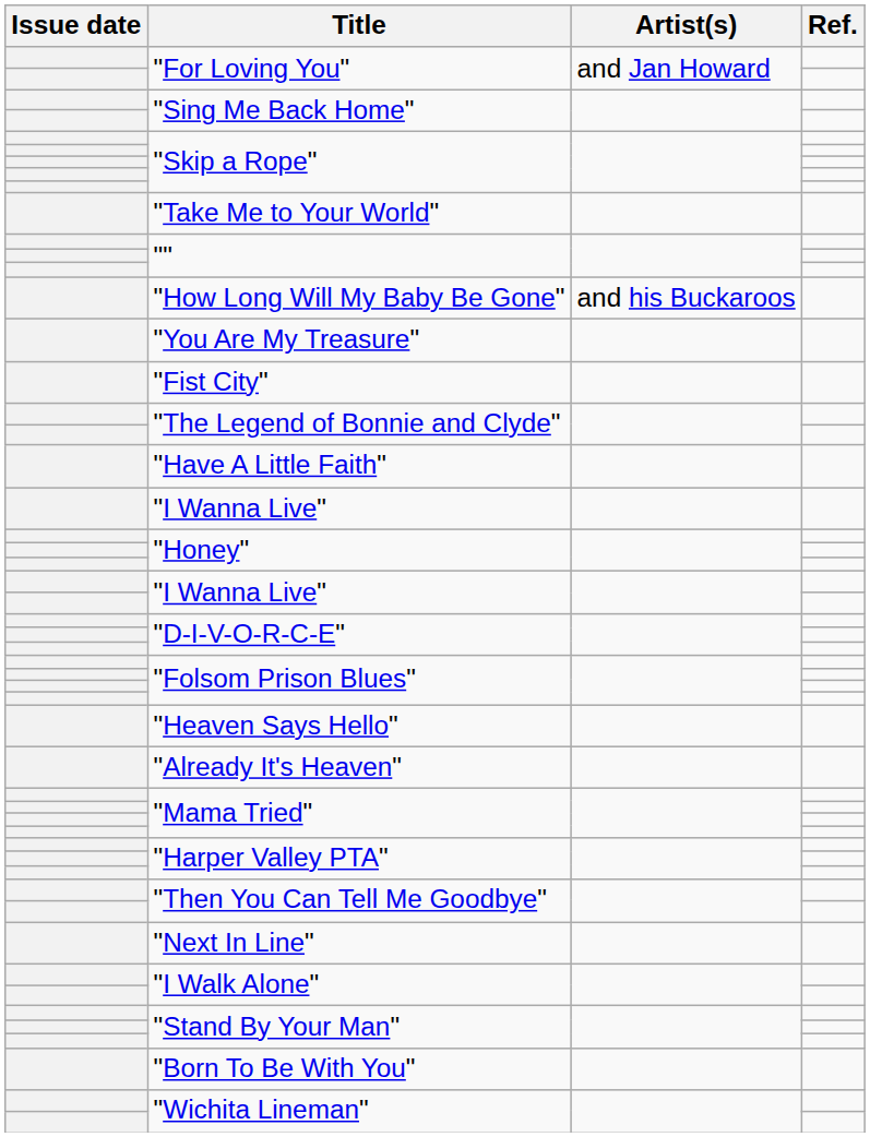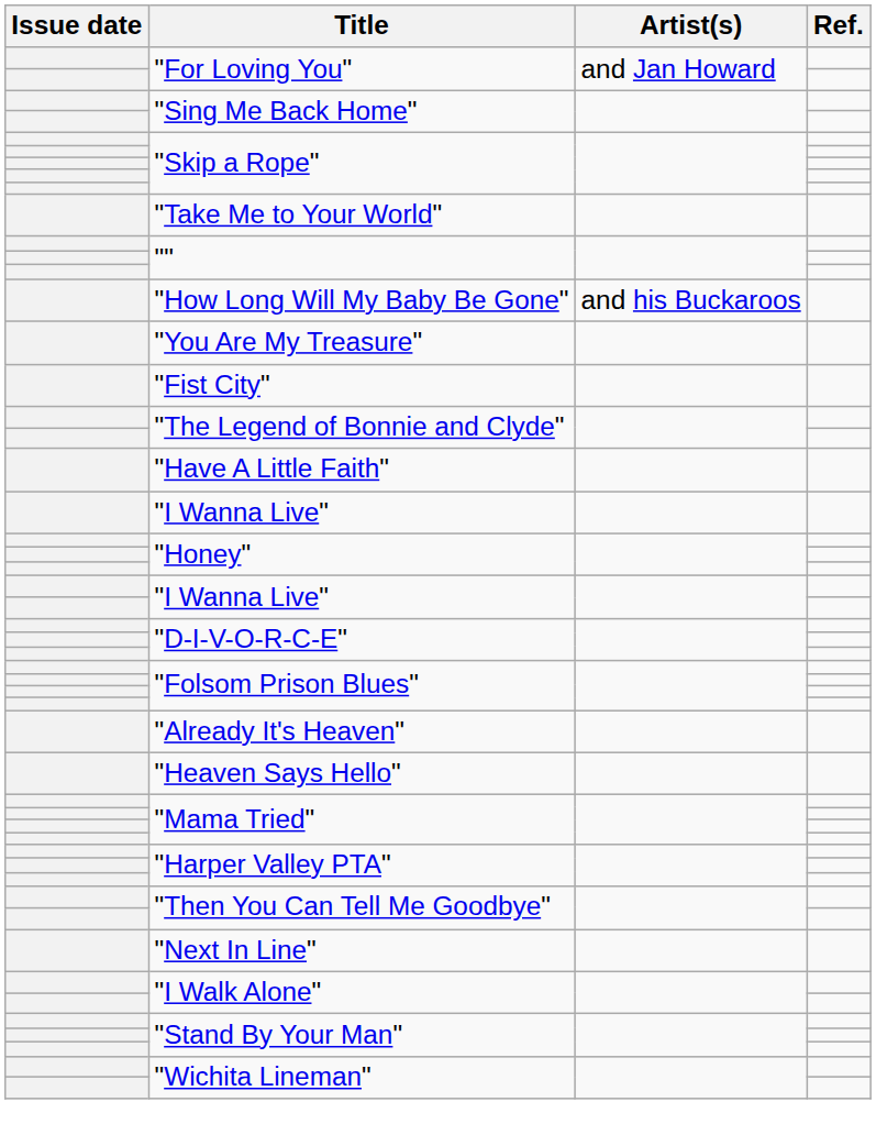rows swapped: "Heaven Says Hello" <-> "Already It's Heaven"
- row: "Born To Be With You"
